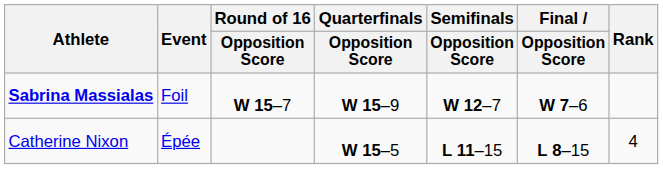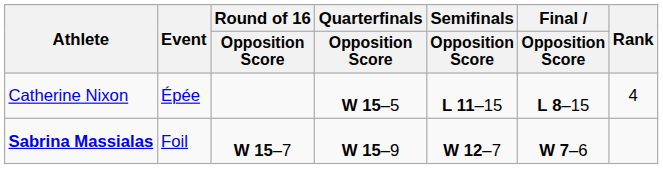rows swapped: Catherine Nixon <-> Sabrina Massialas
